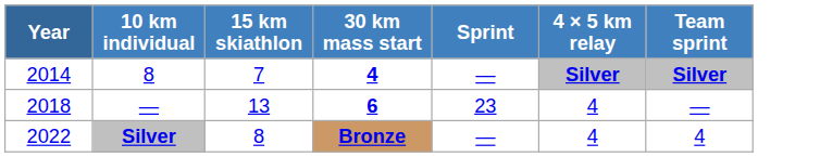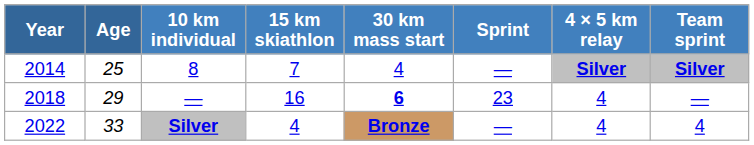+ column: Age | 25 | 29 | 33
2014 | 30 km mass start: bold -> normal
2018 | 15 km skiathlon: 13 -> 16
2022 | 15 km skiathlon: 8 -> 4
